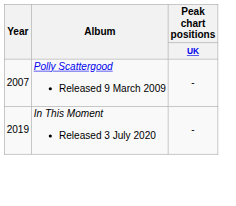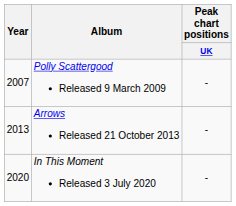+ row: 2013 | Arrows Released 21 October 2013 | -
In This Moment Released 3 July 2020 | Year: 2019 -> 2020
